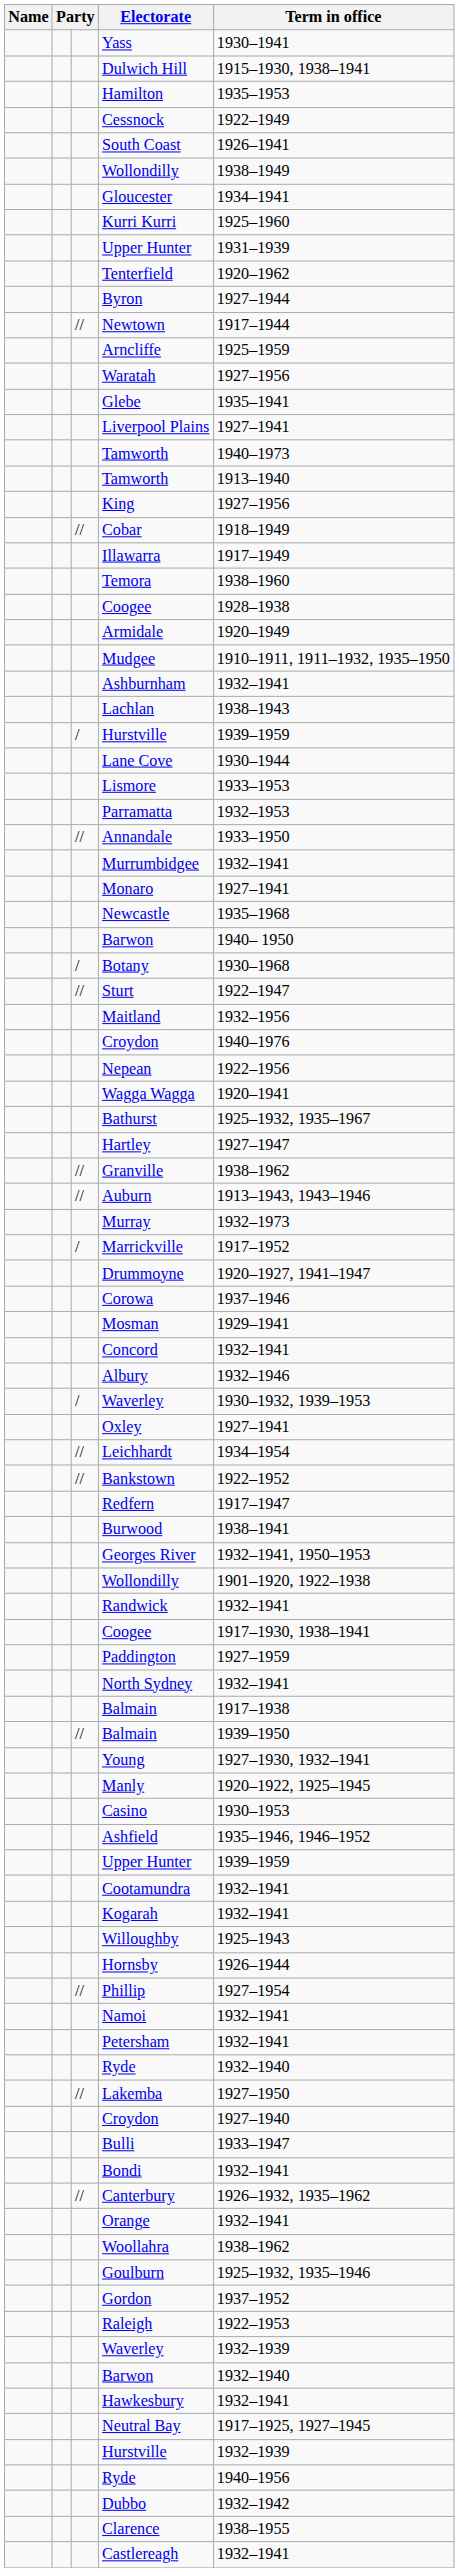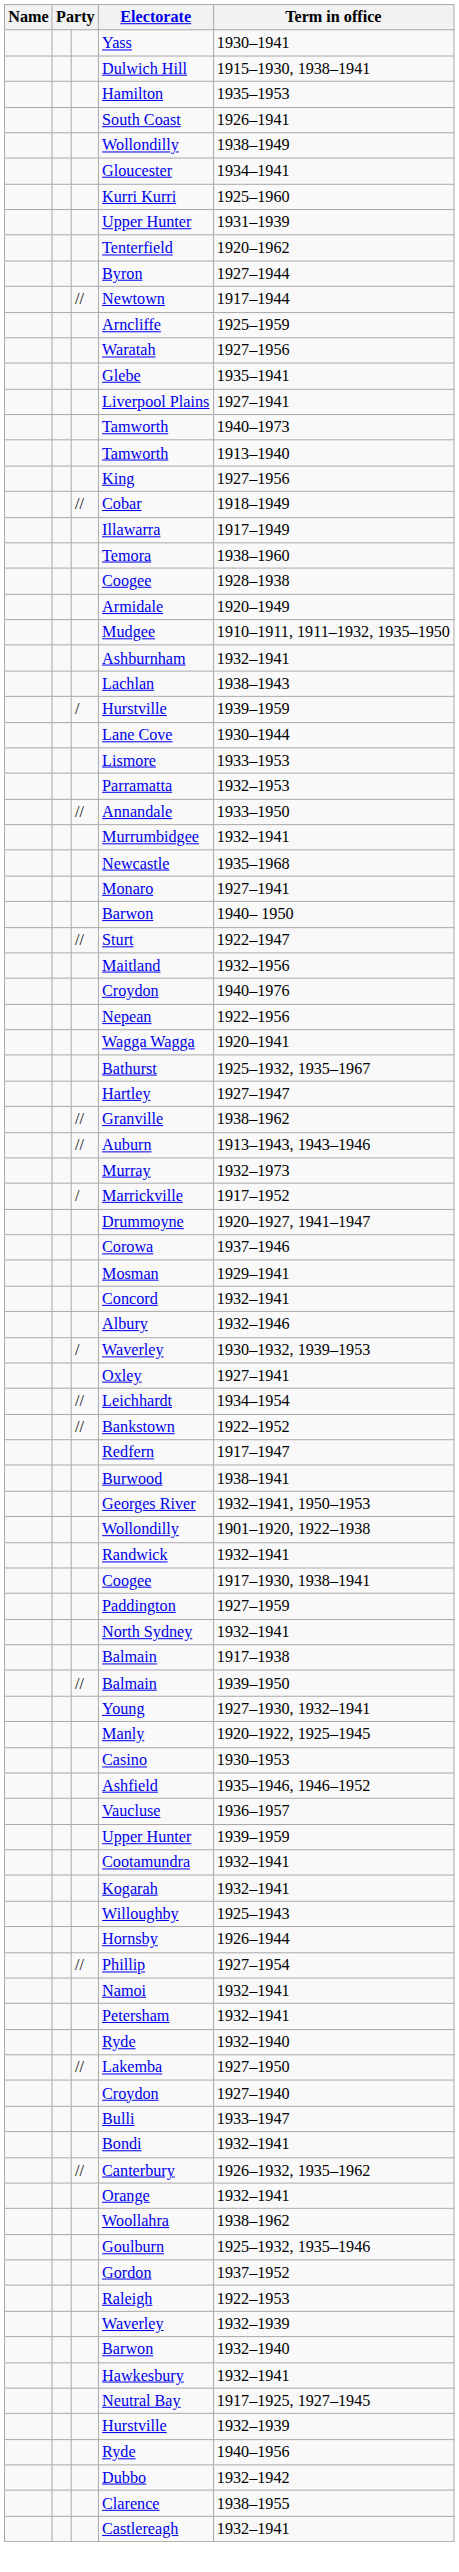- row: Cessnock | 1922–1949
rows swapped: Newcastle <-> Monaro
- row: / | Botany | 1930–1968
+ row: Vaucluse | 1936–1957
